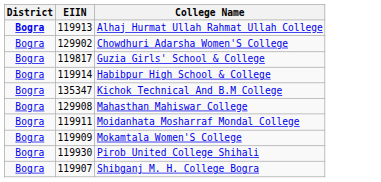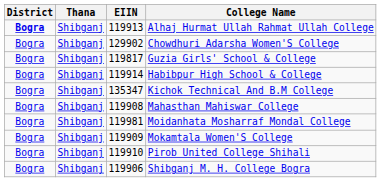+ column: Thana | Shibganj | Shibganj | Shibganj | Shibganj | Shibganj | Shibganj | Shibganj | Shibganj | Shibganj | Shibganj
Mahasthan Mahiswar College | EIIN: 129908 -> 119908
Moidanhata Mosharraf Mondal College | EIIN: 119911 -> 119981
Pirob United College Shihali | EIIN: 119930 -> 119910
Shibganj M. H. College Bogra | EIIN: 119907 -> 119906
